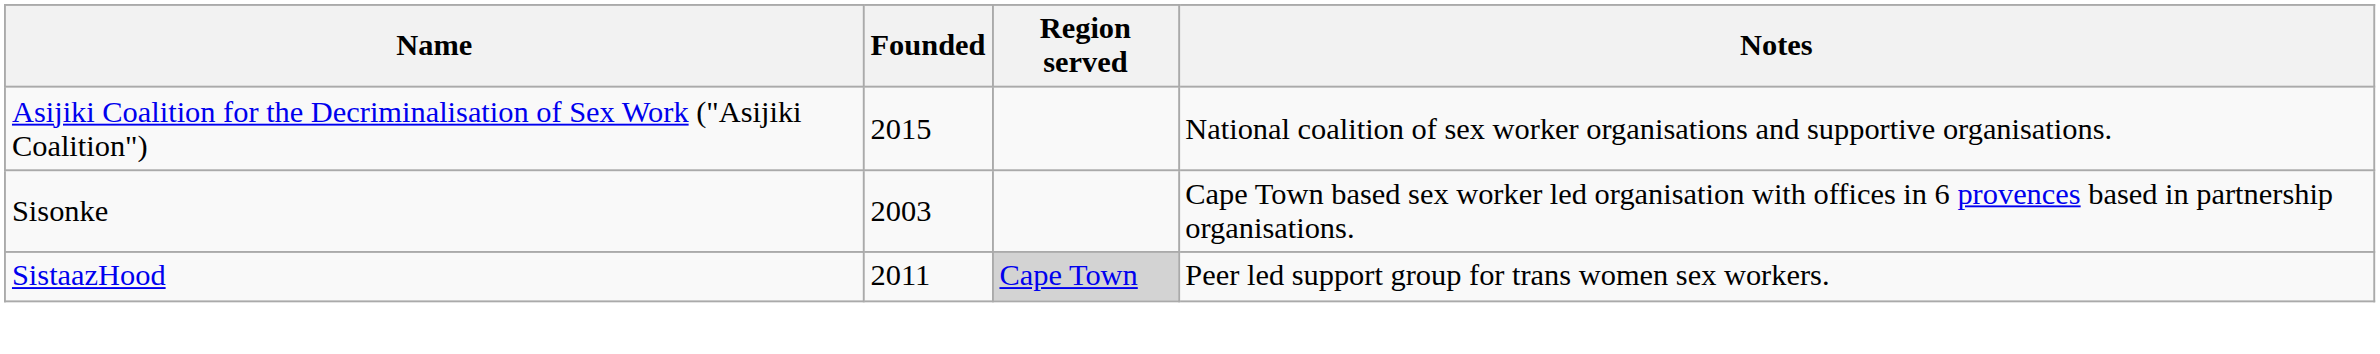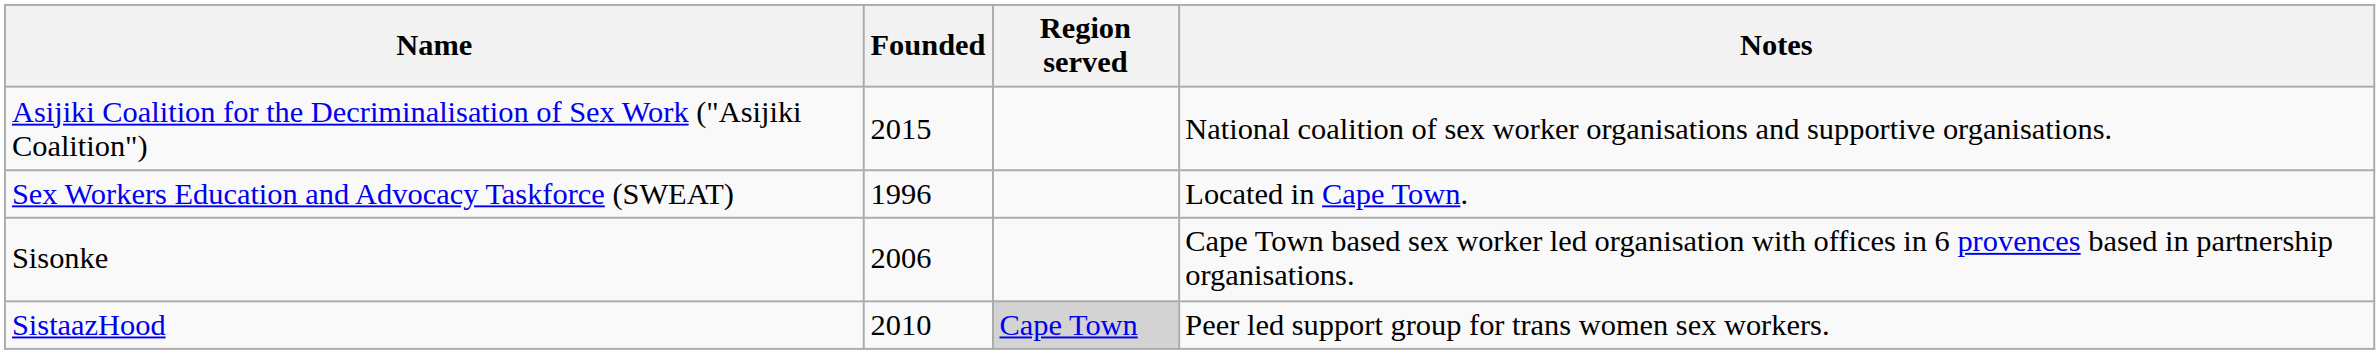+ row: Sex Workers Education and Advocacy Taskforce (SWEAT) | 1996 | Located in Cape Town.
Sisonke | Founded: 2003 -> 2006
SistaazHood | Founded: 2011 -> 2010
